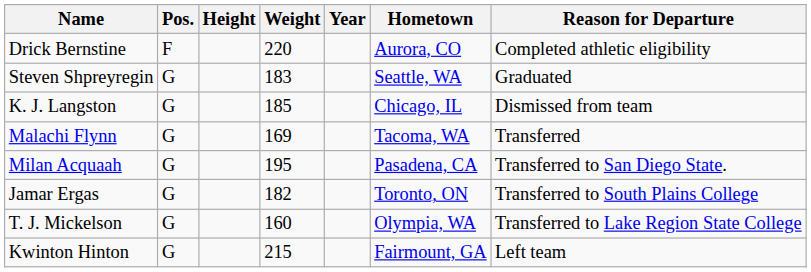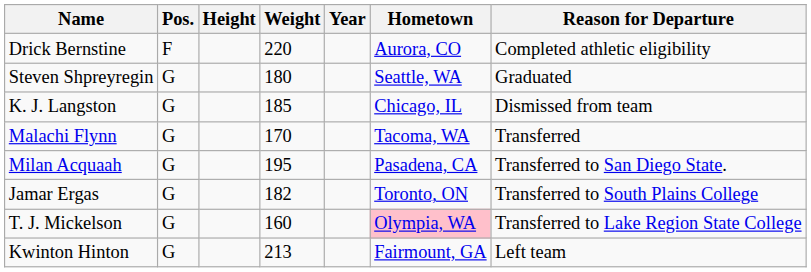Steven Shpreyregin | Weight: 183 -> 180
Malachi Flynn | Weight: 169 -> 170
T. J. Mickelson | Hometown: no background -> pink background
Kwinton Hinton | Weight: 215 -> 213
